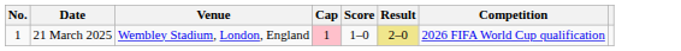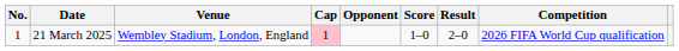+ column: Opponent
21 March 2025 | Result: khaki background -> no background
